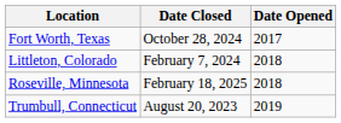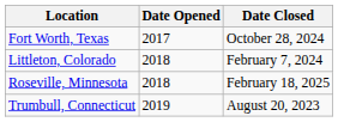columns swapped: Date Opened <-> Date Closed
